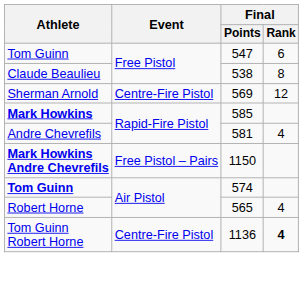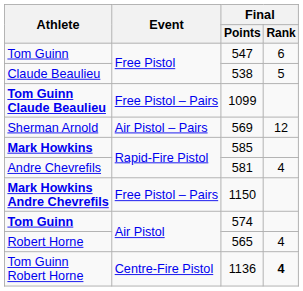Claude Beaulieu | Final / Rank: 8 -> 5
+ row: Tom Guinn Claude Beaulieu | Free Pistol – Pairs | 1099
Sherman Arnold | Event: Centre-Fire Pistol -> Air Pistol – Pairs
